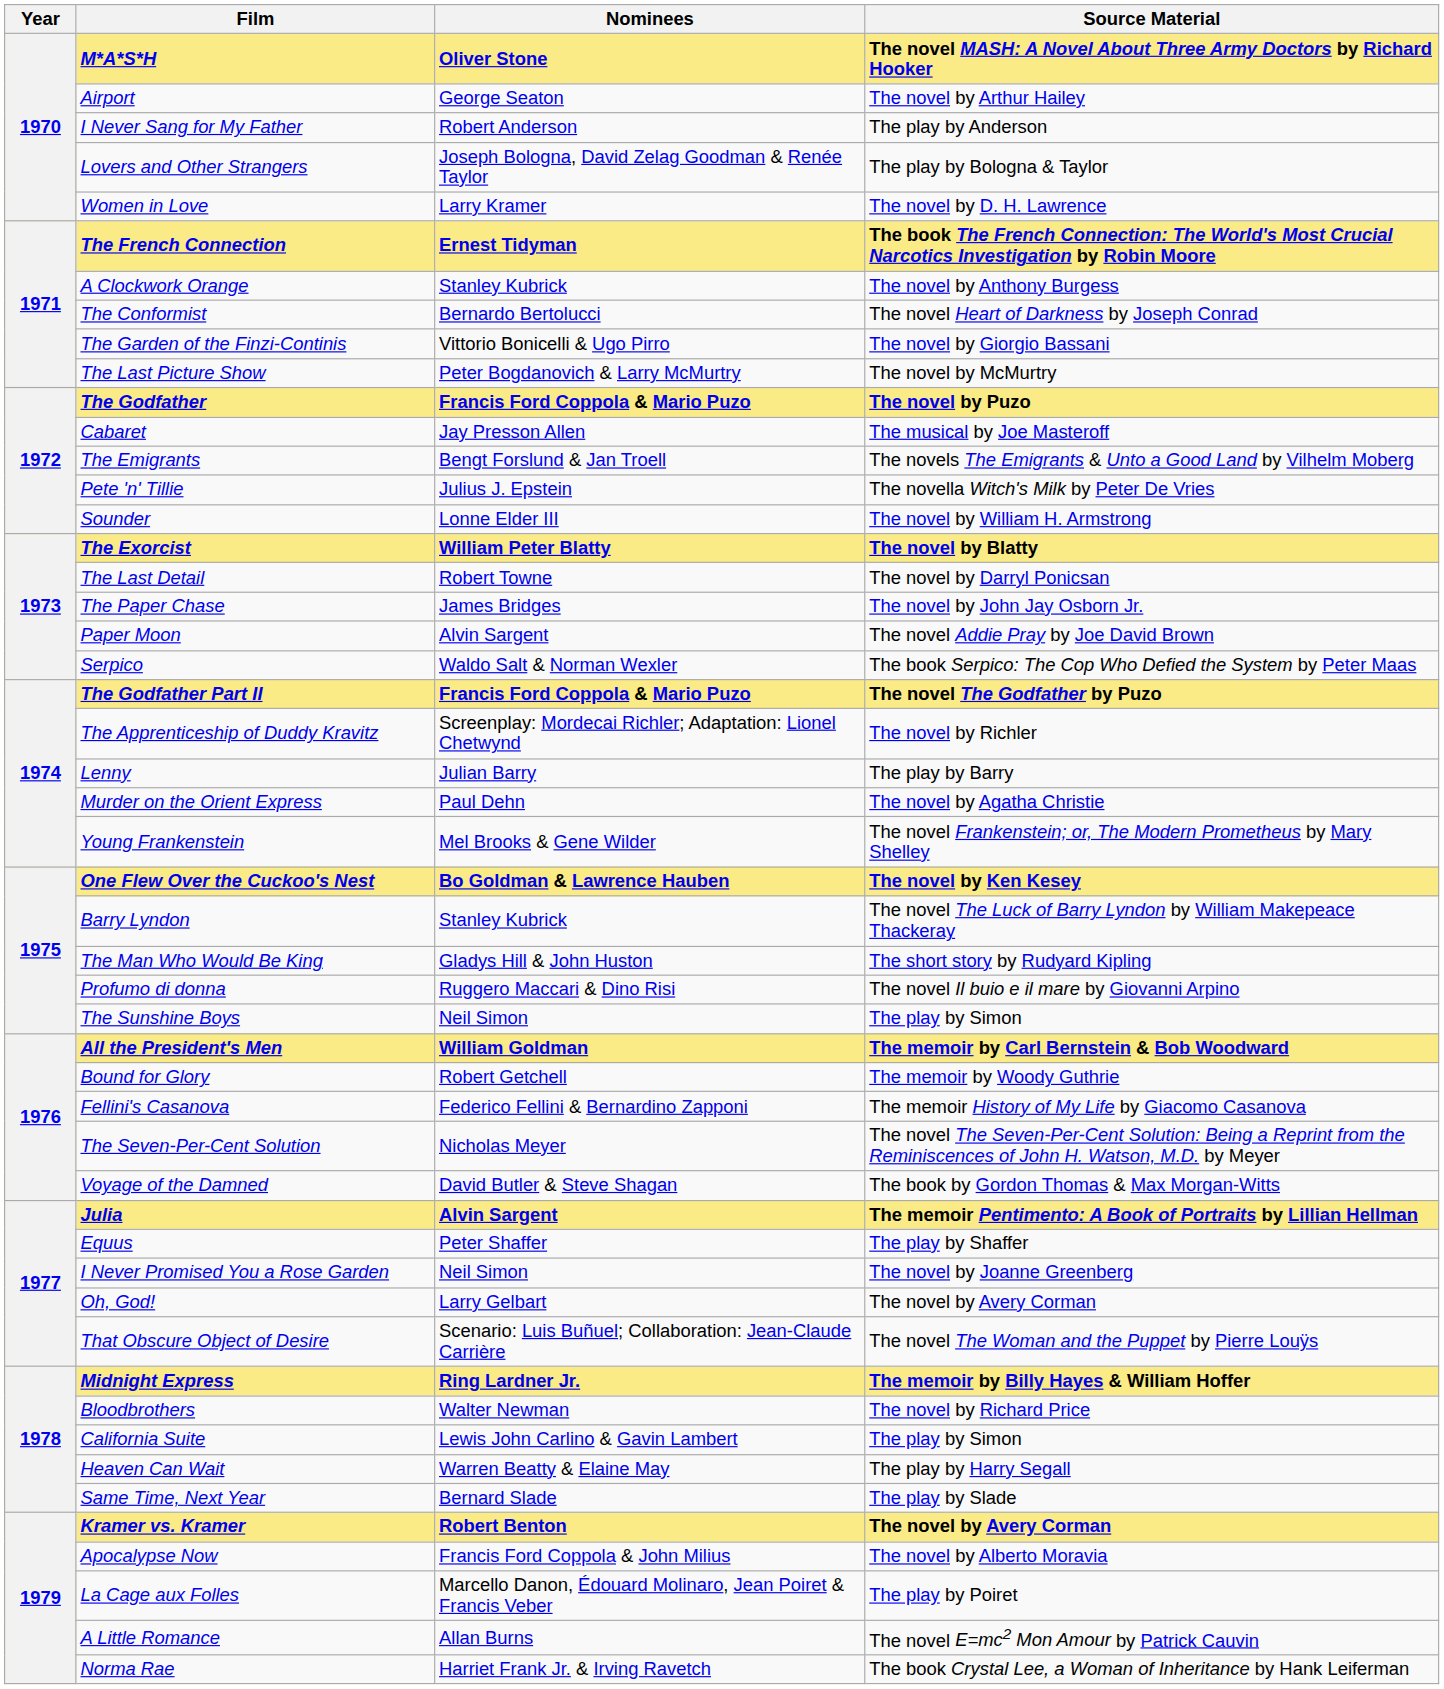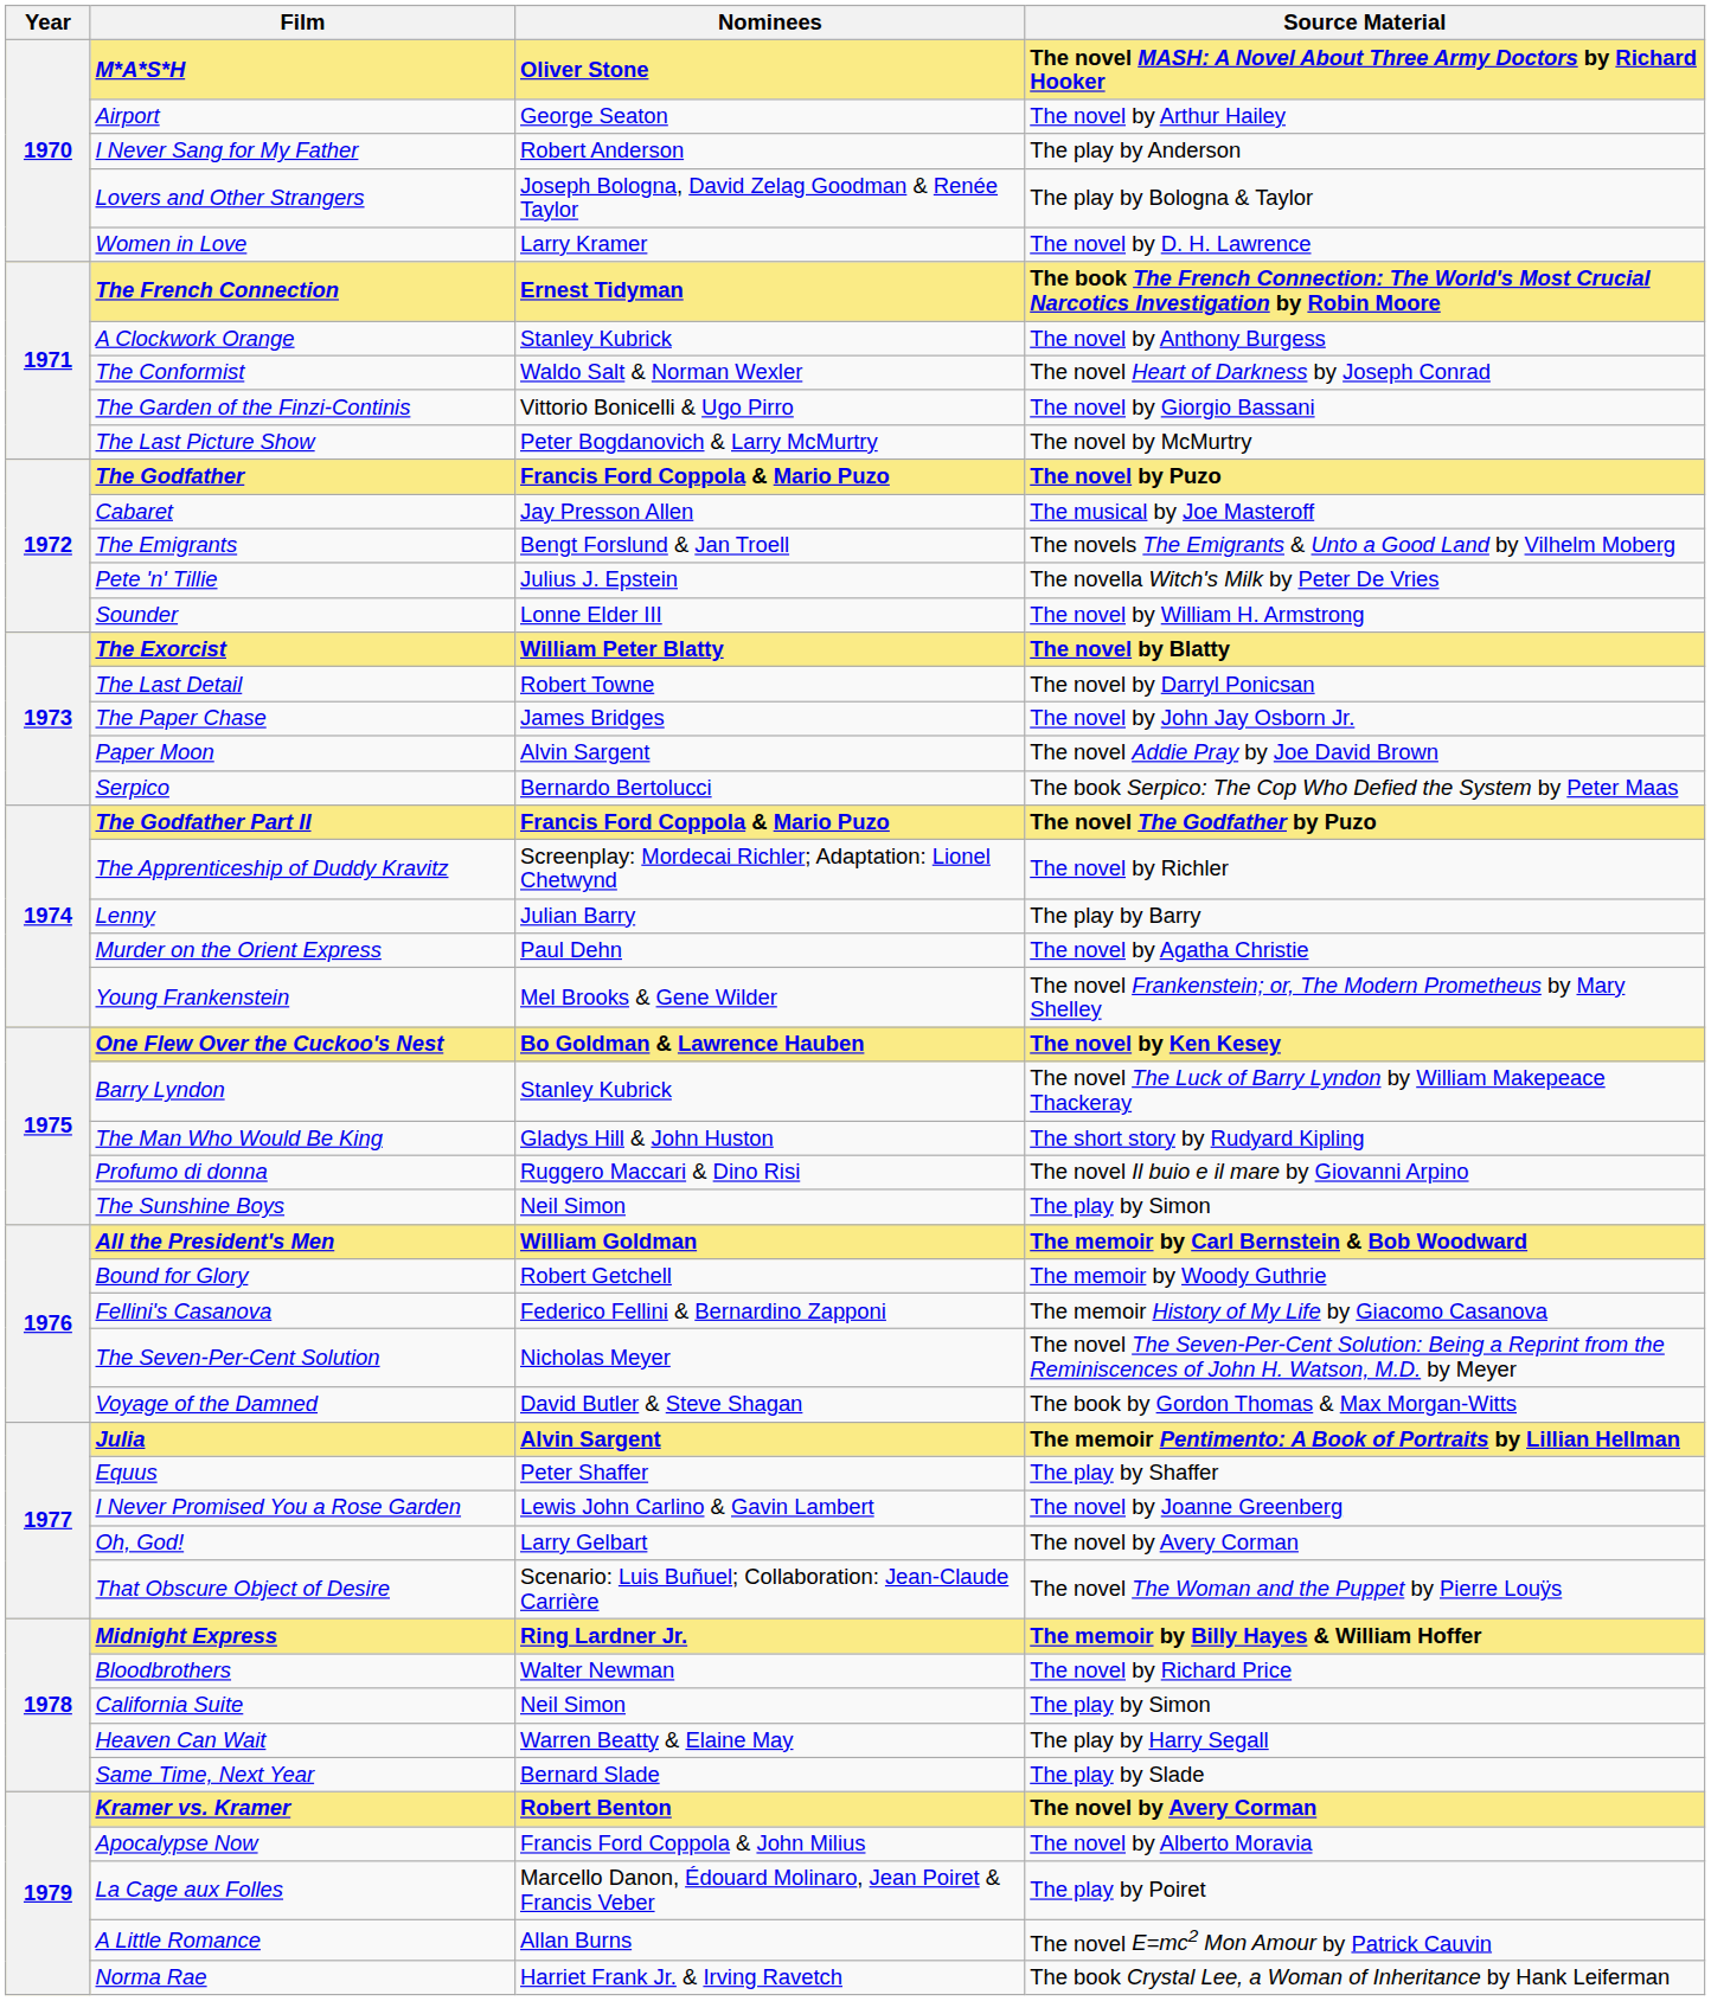The Conformist | Nominees: Bernardo Bertolucci -> Waldo Salt & Norman Wexler
Serpico | Nominees: Waldo Salt & Norman Wexler -> Bernardo Bertolucci
I Never Promised You a Rose Garden | Nominees: Neil Simon -> Lewis John Carlino & Gavin Lambert
California Suite | Nominees: Lewis John Carlino & Gavin Lambert -> Neil Simon
